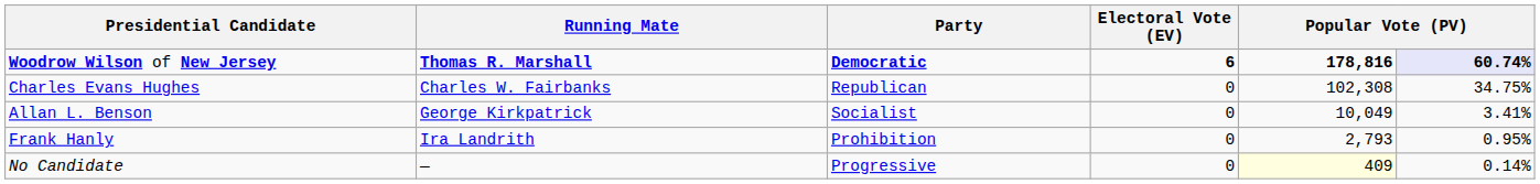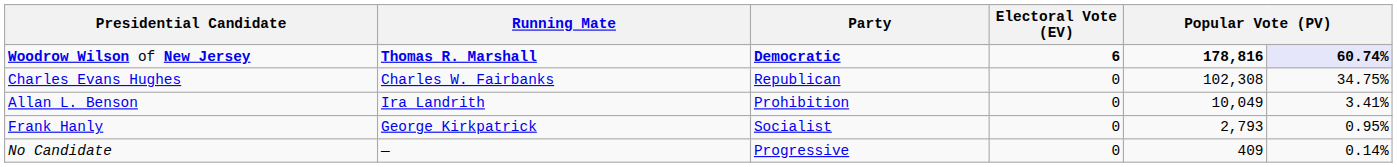Allan L. Benson | Running Mate: George Kirkpatrick -> Ira Landrith
Allan L. Benson | Party: Socialist -> Prohibition
Frank Hanly | Running Mate: Ira Landrith -> George Kirkpatrick
Frank Hanly | Party: Prohibition -> Socialist
No Candidate | column 5: lightyellow background -> no background
